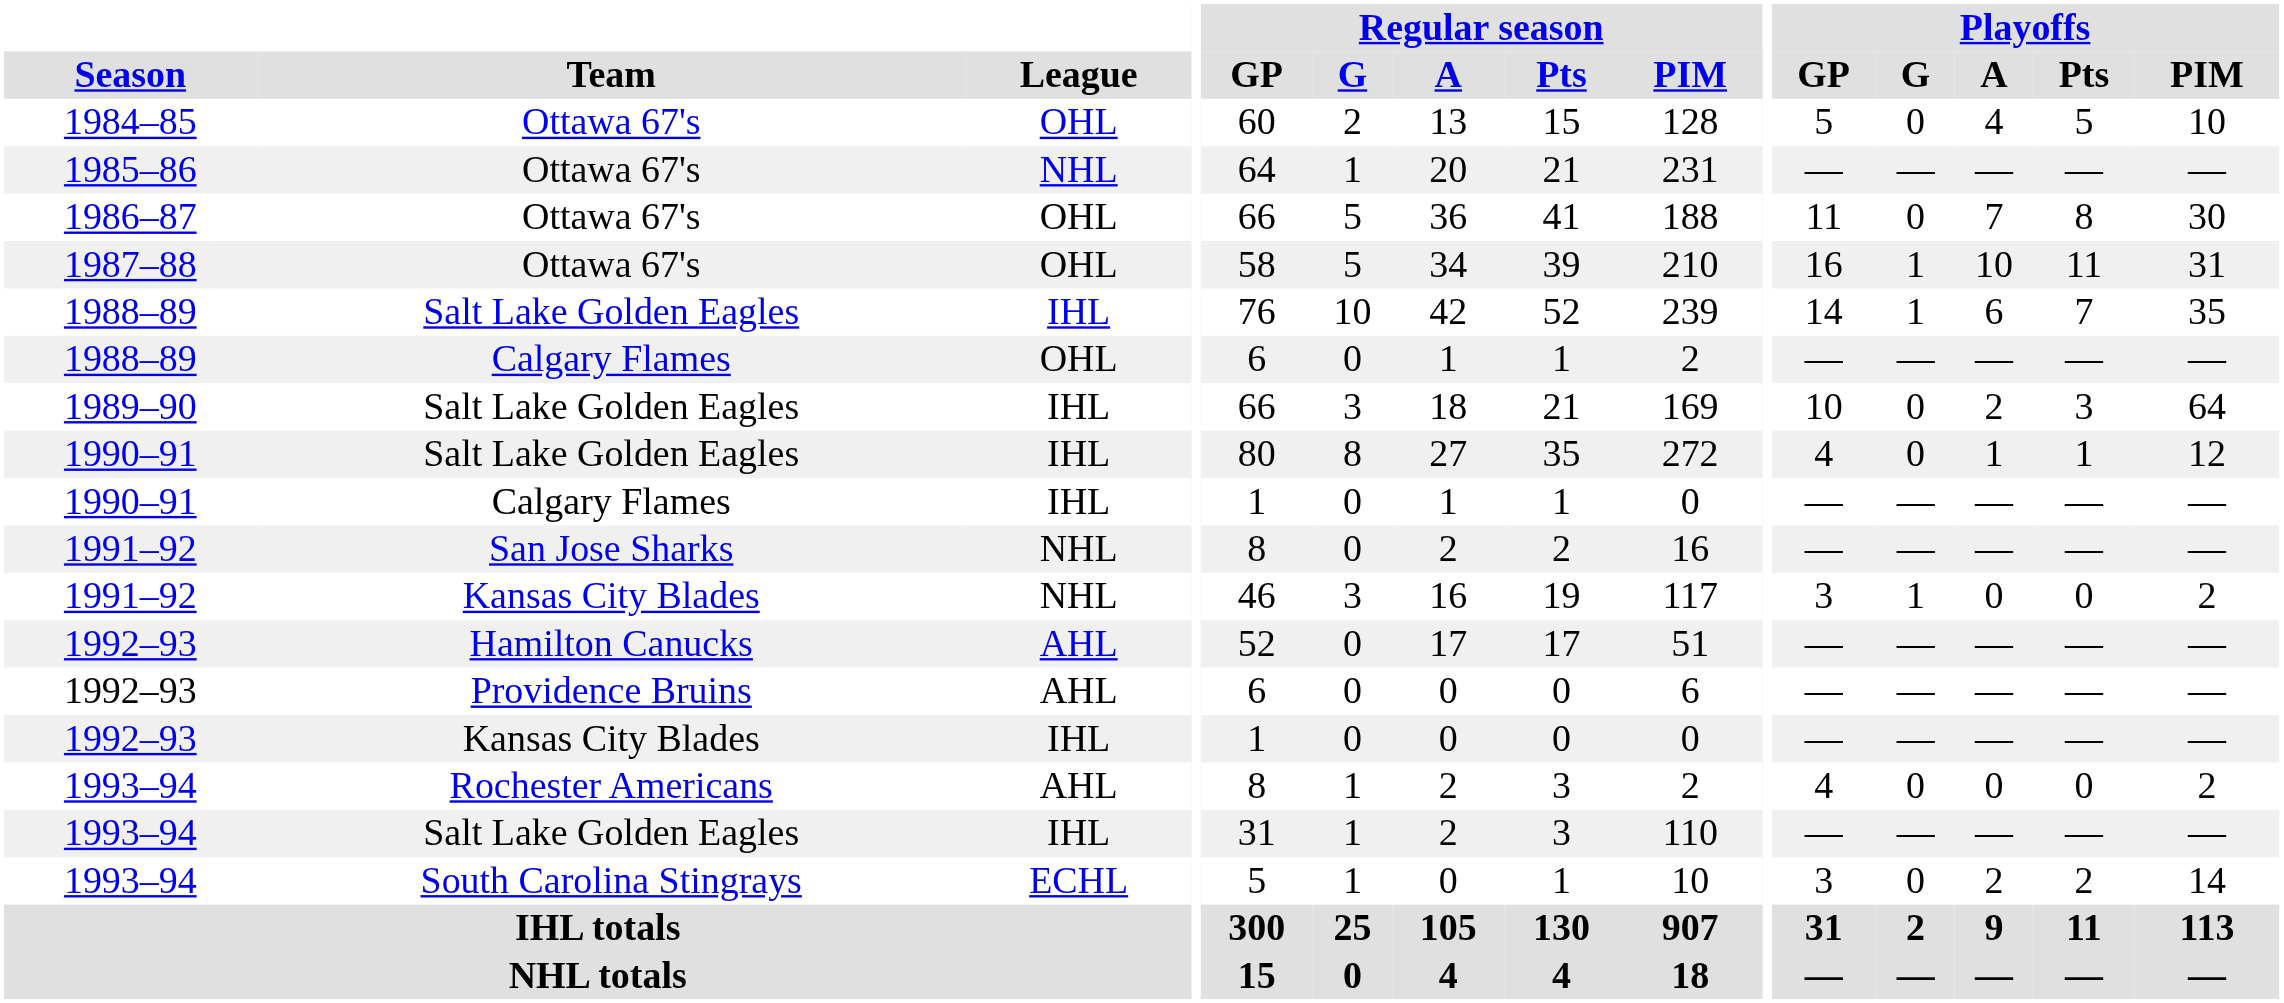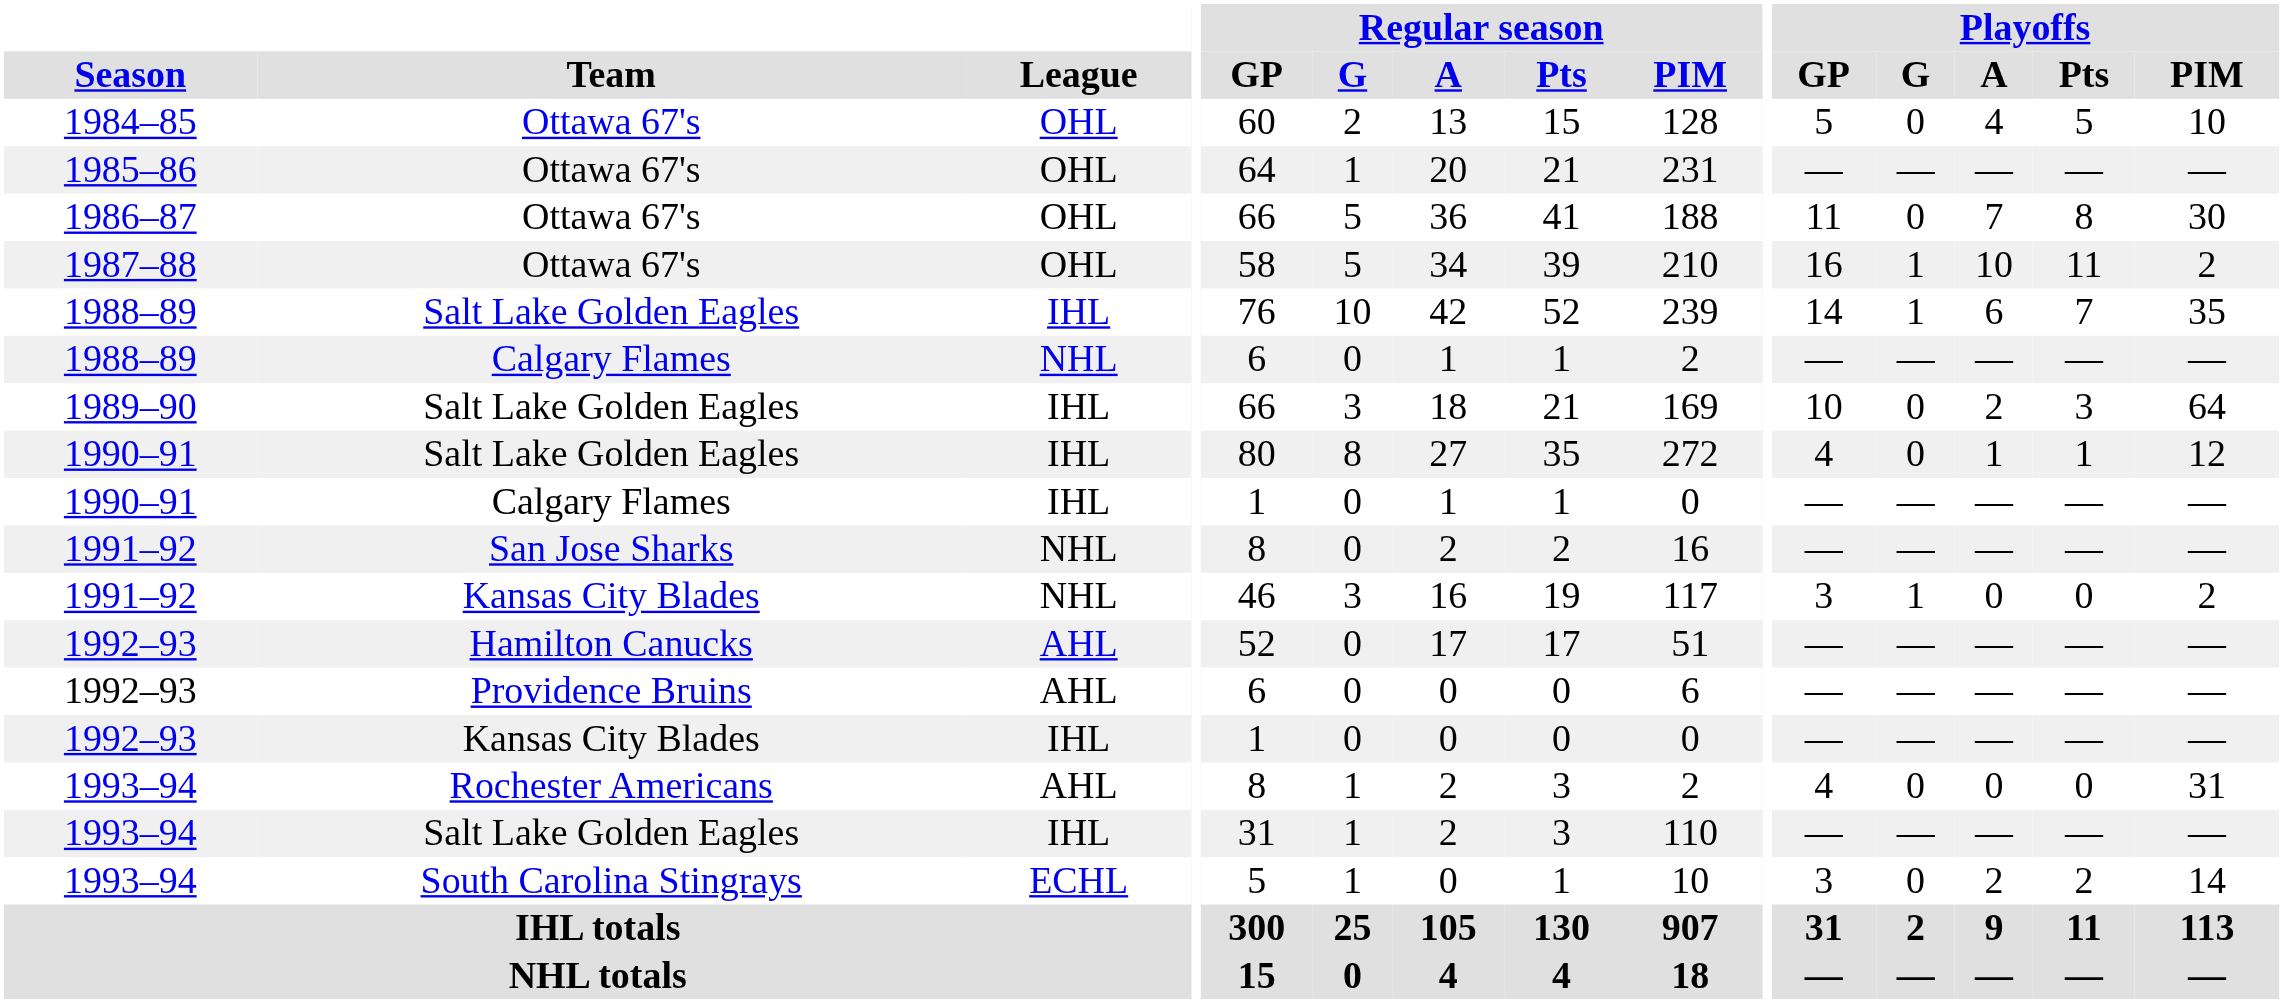1985–86 | League: NHL -> OHL
1987–88 | Playoffs / PIM: 31 -> 2
1988–89 / Calgary Flames | League: OHL -> NHL
1993–94 / Rochester Americans | Playoffs / PIM: 2 -> 31
